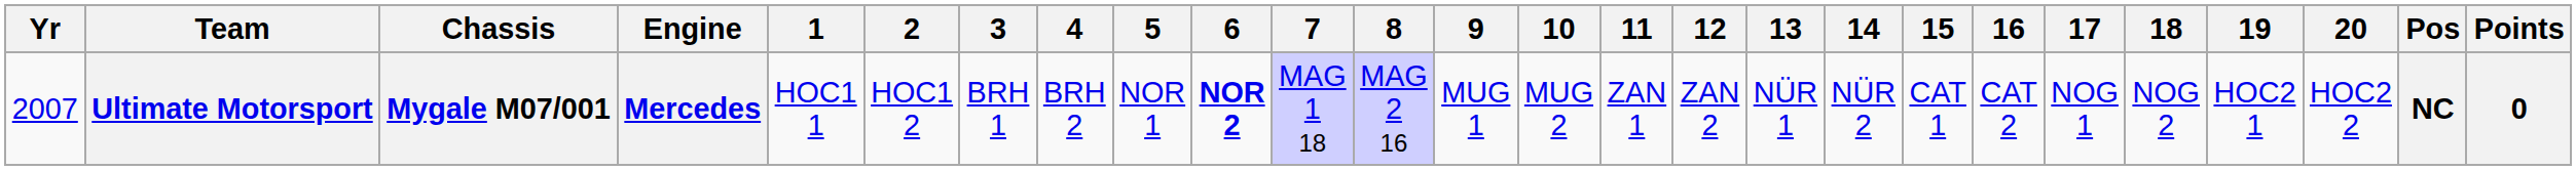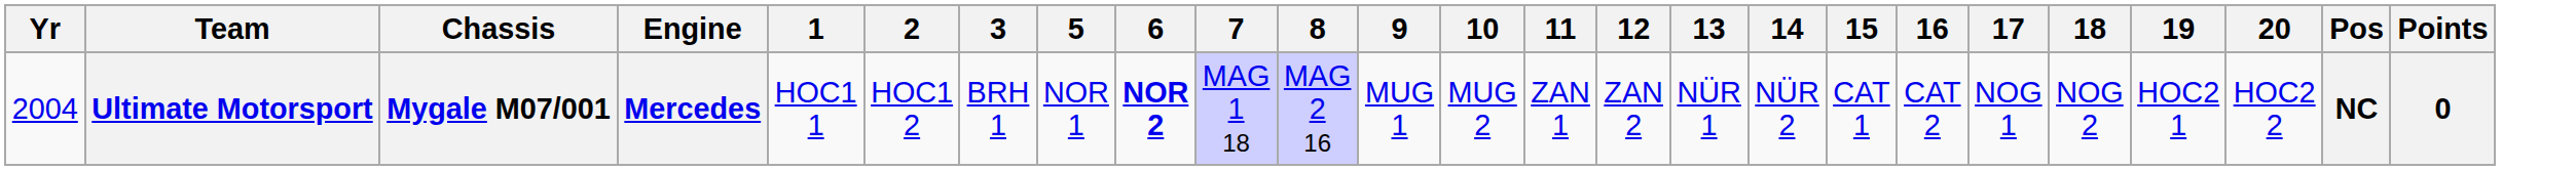- column: 4 | BRH 2
Ultimate Motorsport | Yr: 2007 -> 2004
